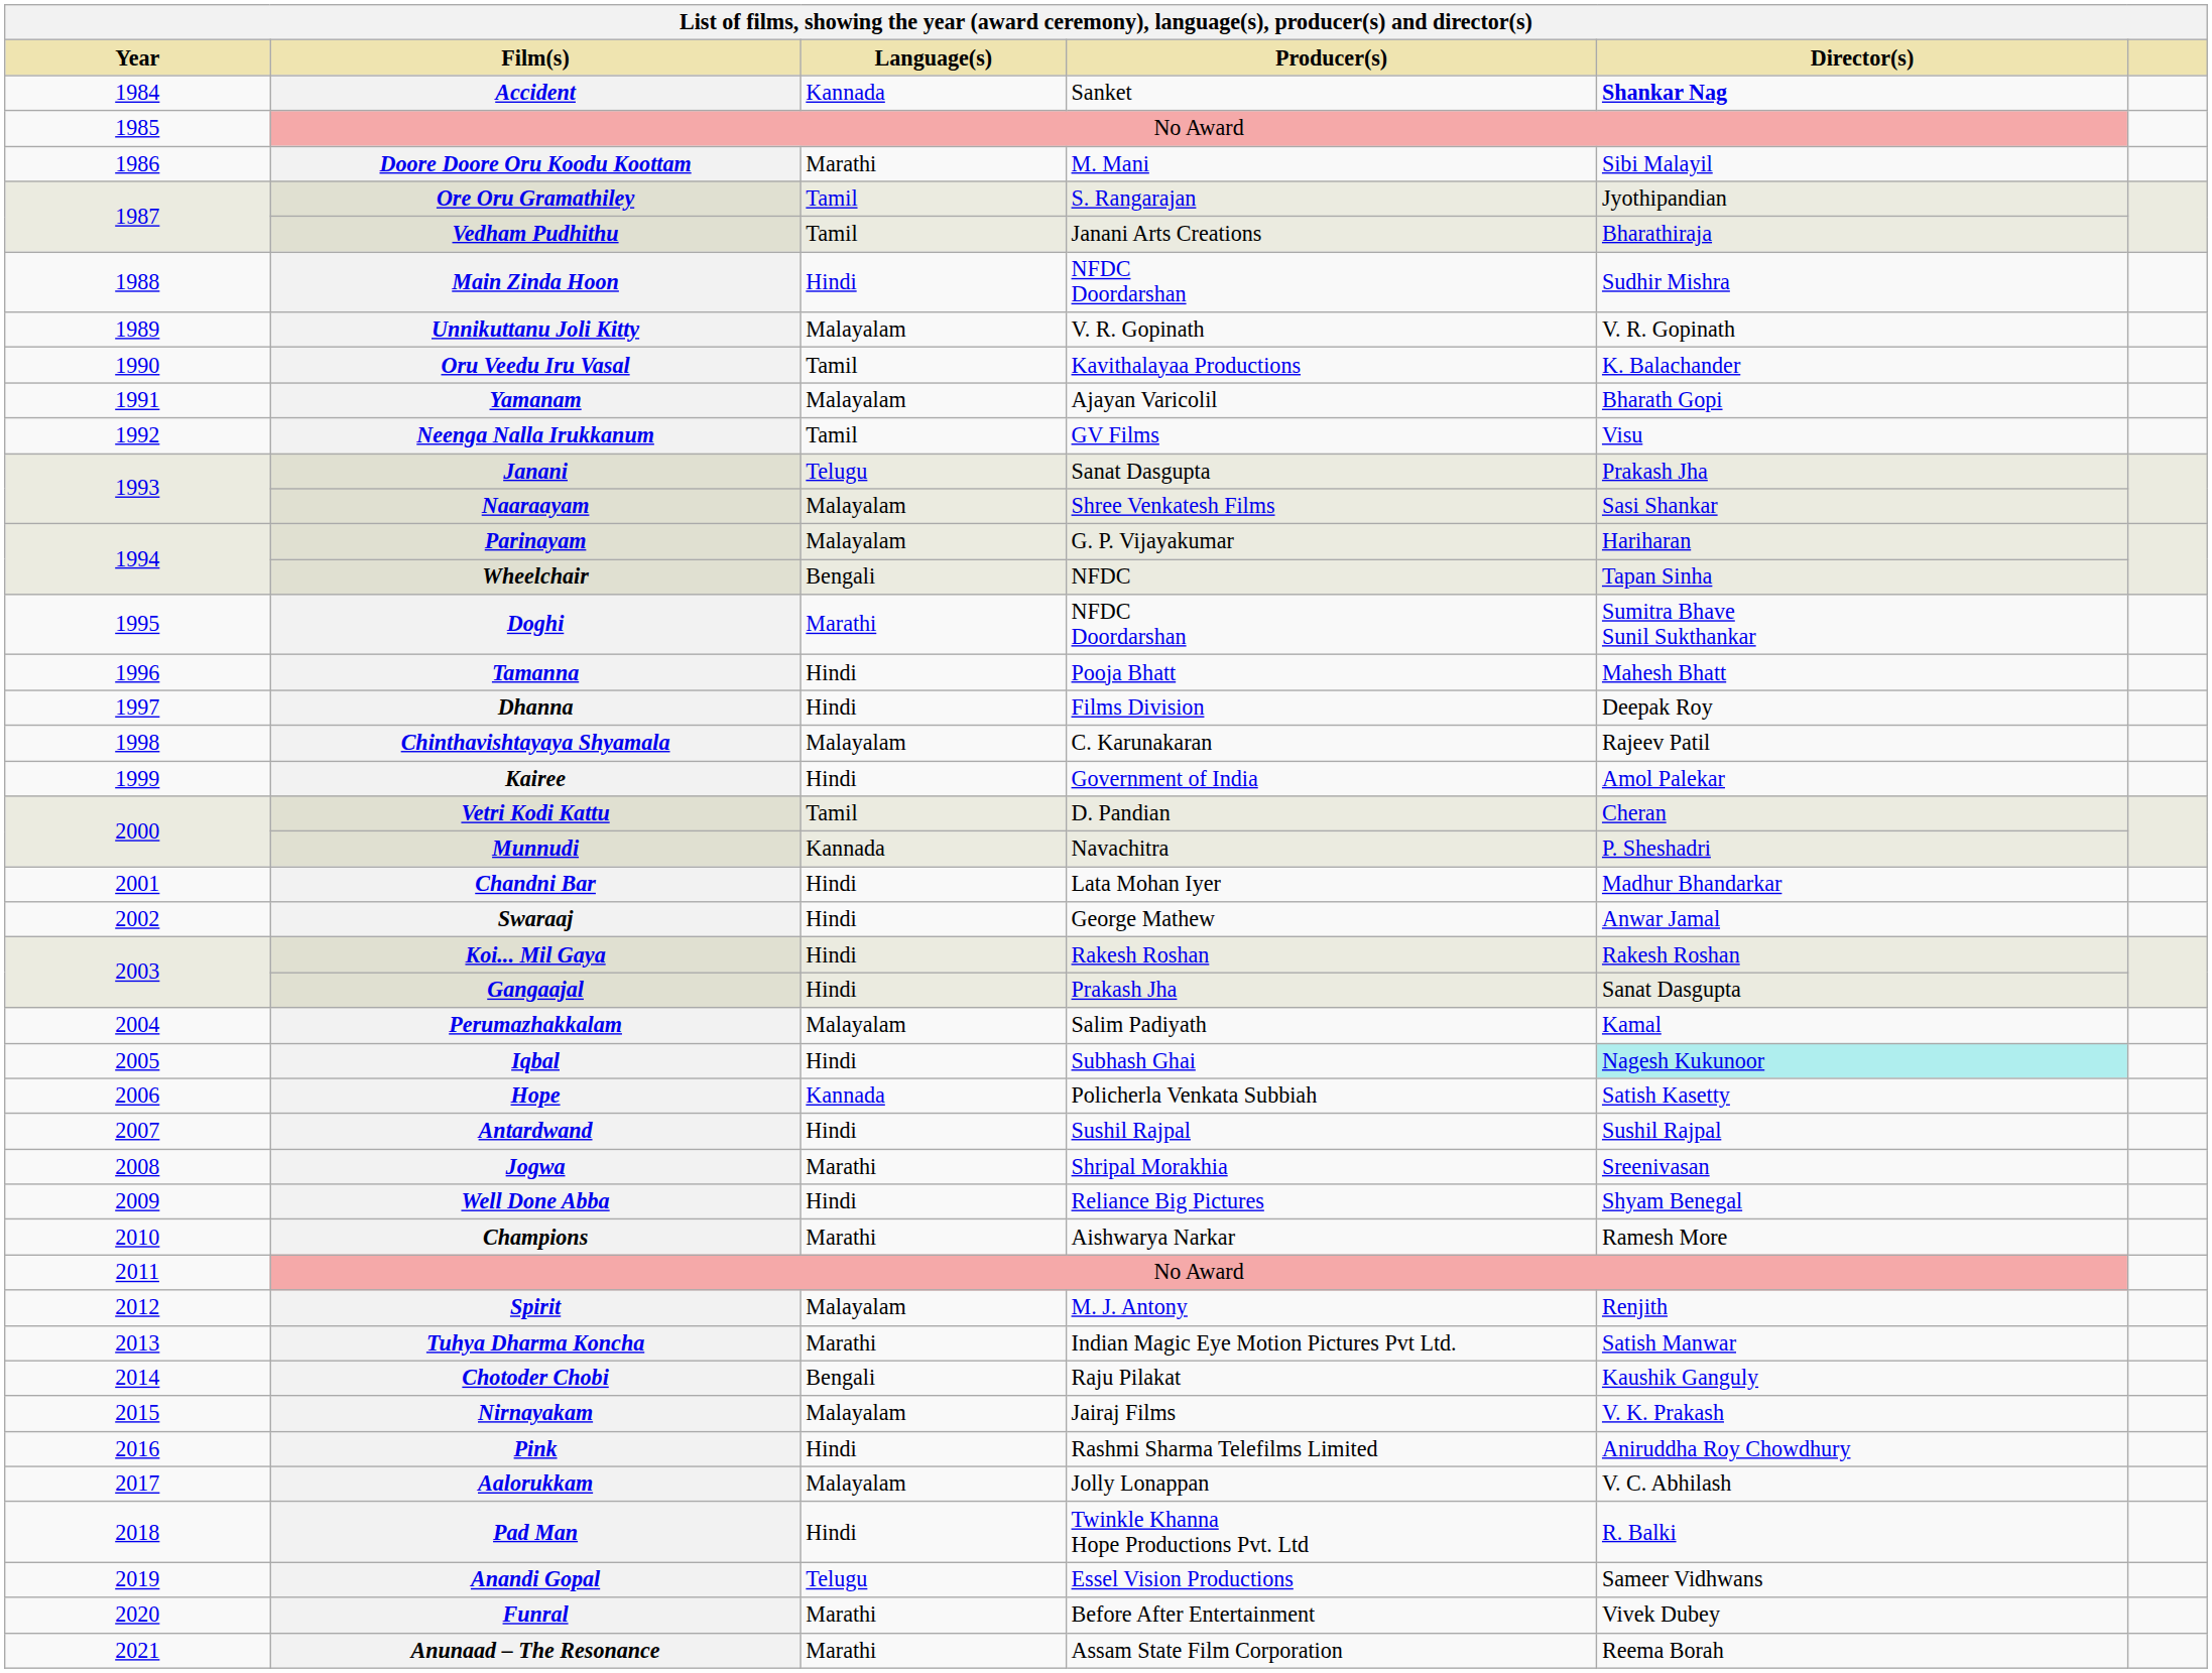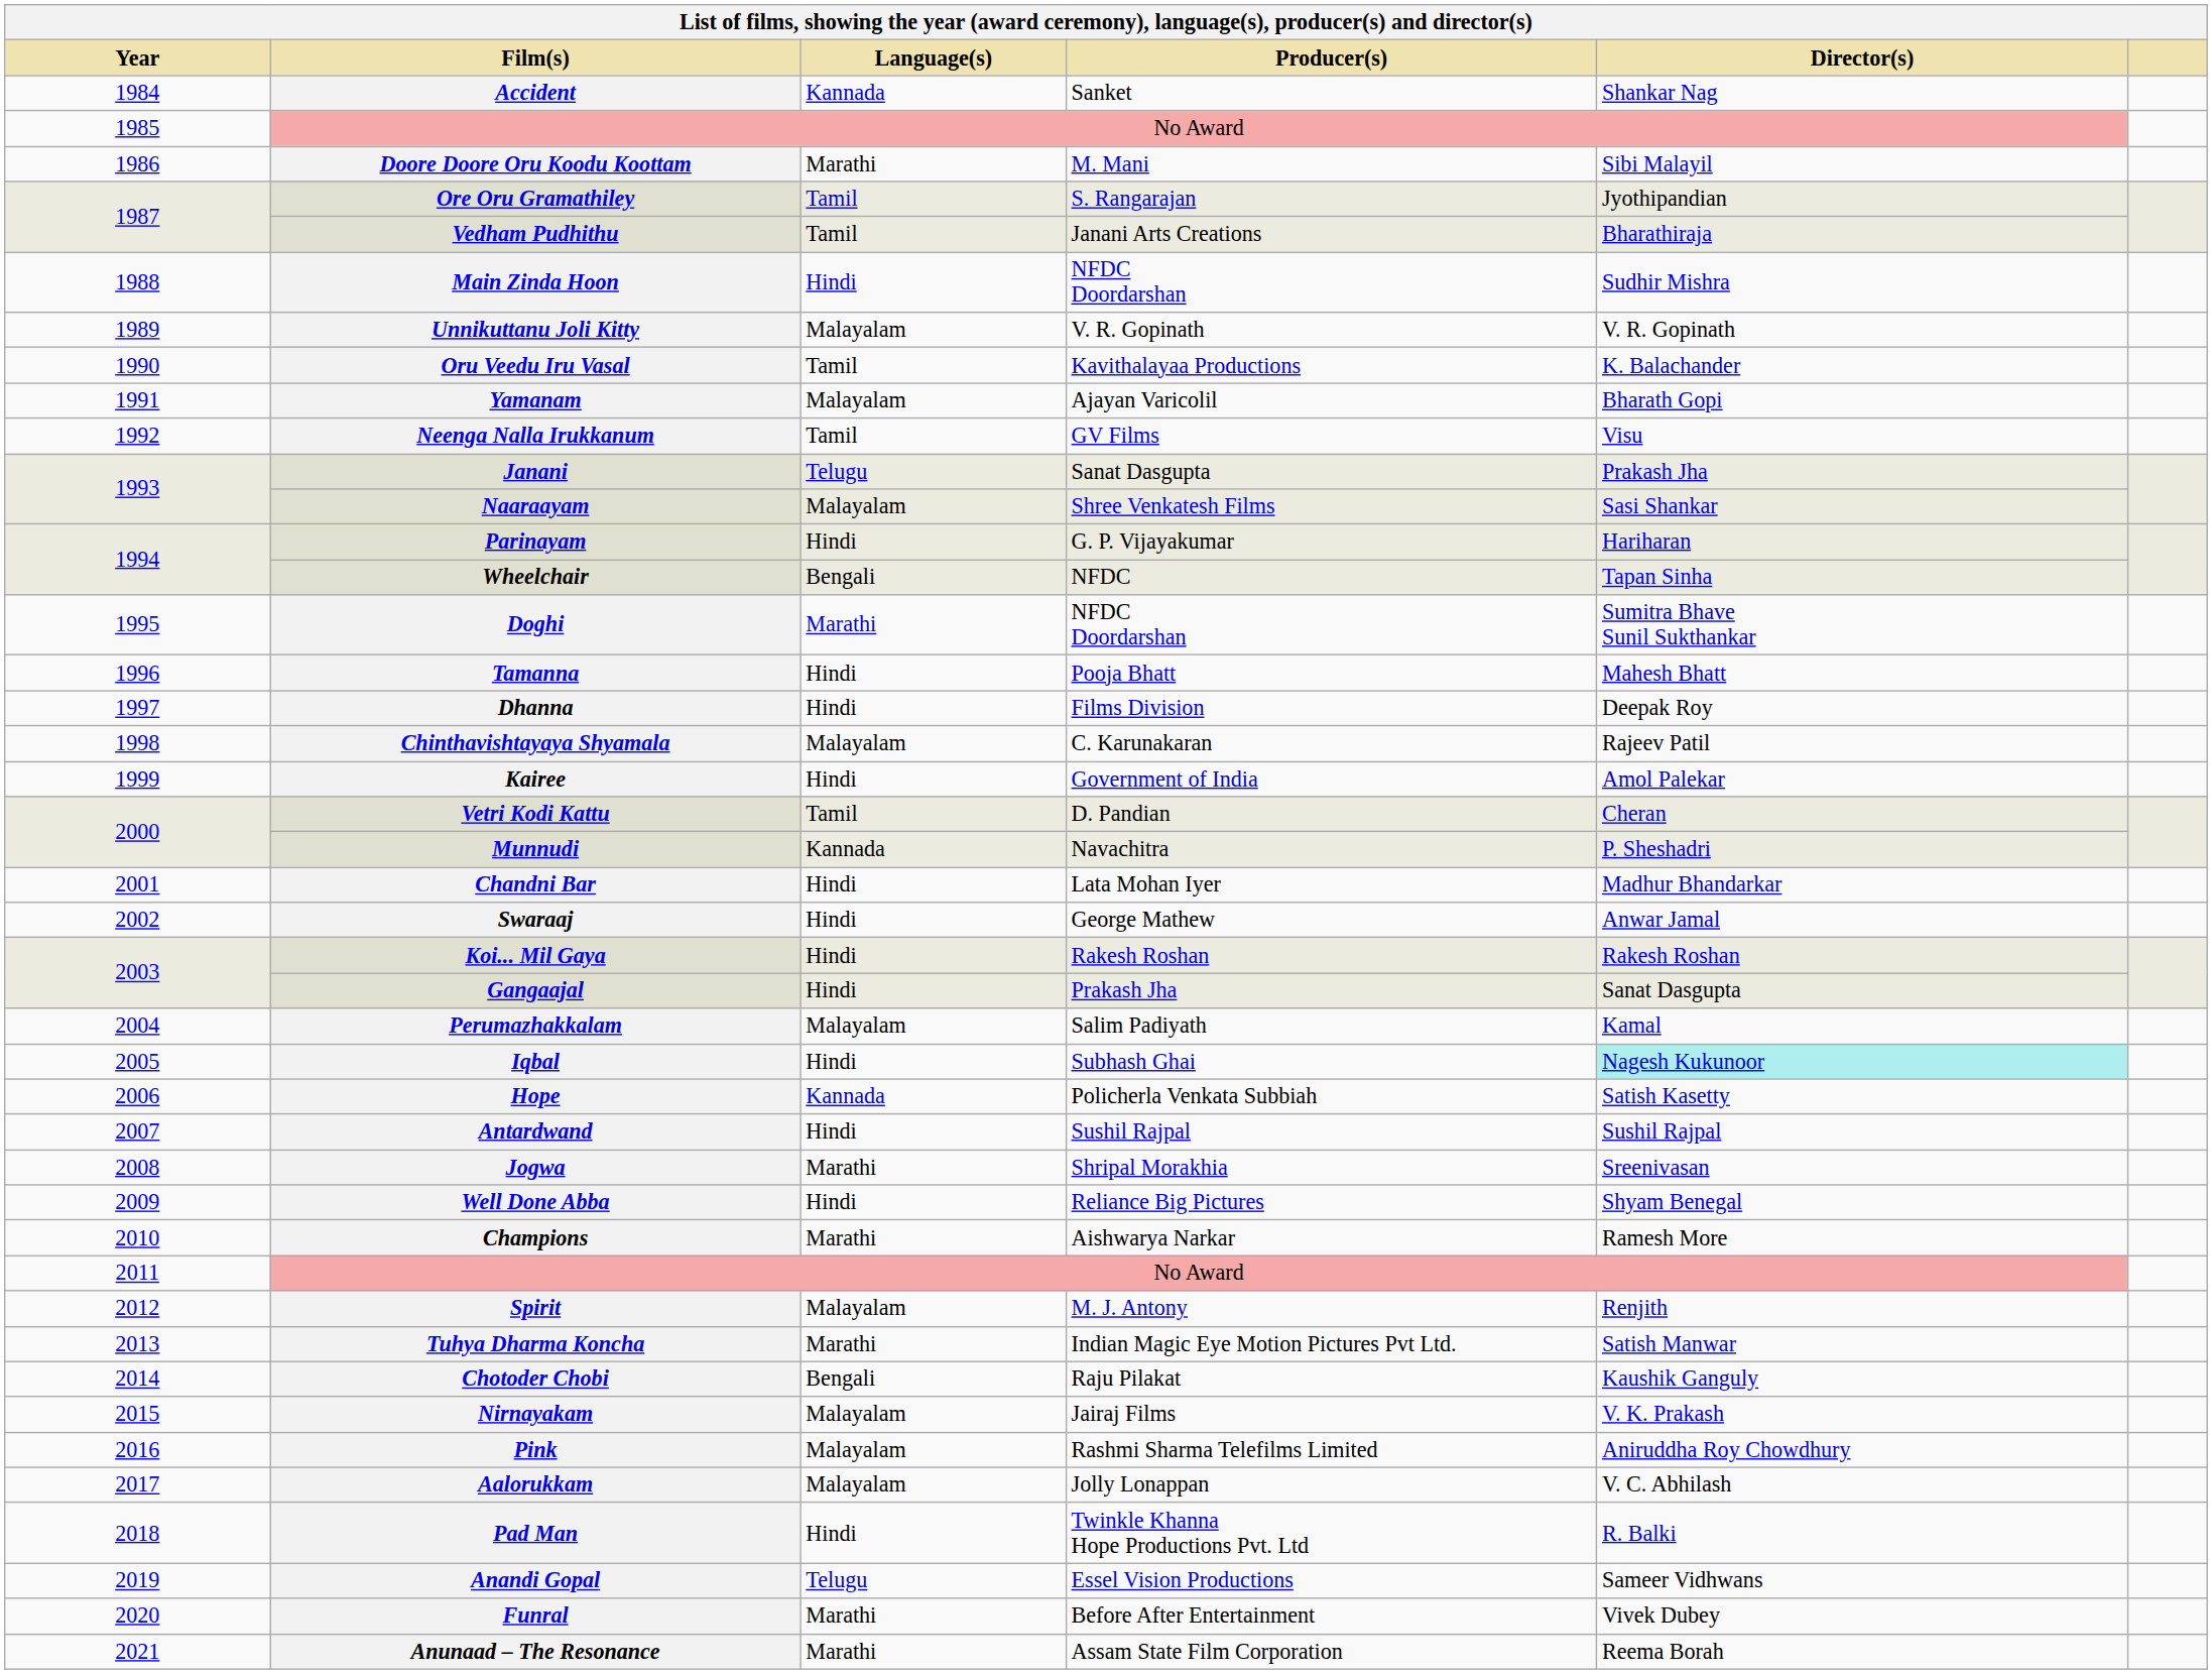Accident | Director(s): bold -> normal
Parinayam | Language(s): Malayalam -> Hindi
Pink | Language(s): Hindi -> Malayalam
